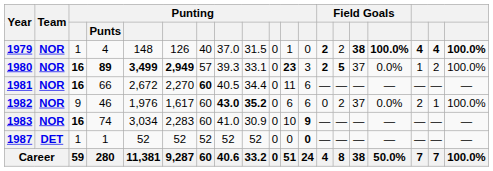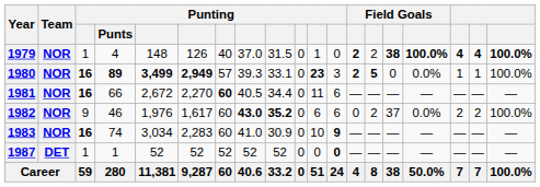1980 | column 15: 37 -> 0
1980 | column 18: 2 -> 1
1982 | column 18: 1 -> 2
